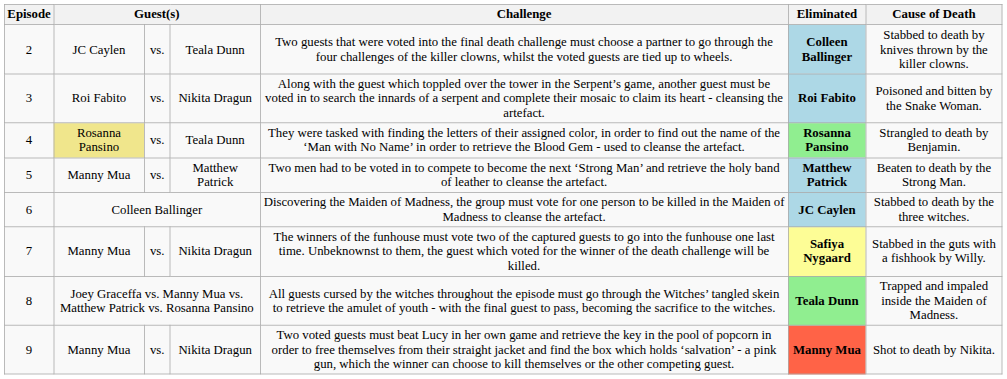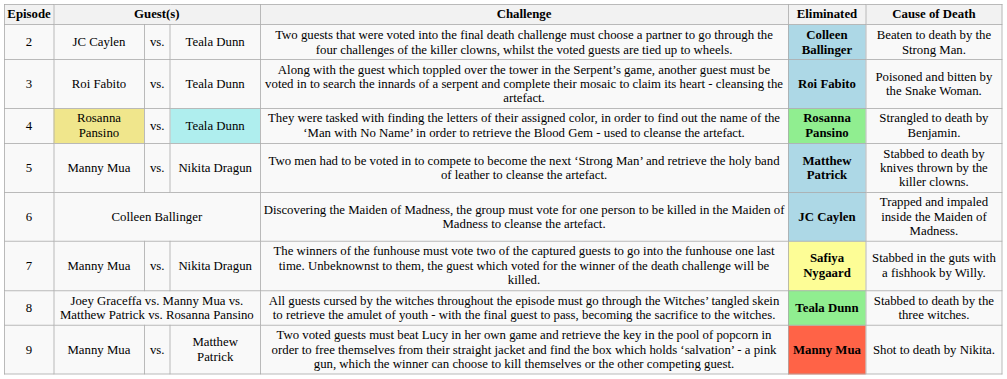2 | Cause of Death: Stabbed to death by knives thrown by the killer clowns. -> Beaten to death by the Strong Man.
3 | column 4: Nikita Dragun -> Teala Dunn
4 | column 4: no background -> paleturquoise background
5 | column 4: Matthew Patrick -> Nikita Dragun
5 | Cause of Death: Beaten to death by the Strong Man. -> Stabbed to death by knives thrown by the killer clowns.
6 | Cause of Death: Stabbed to death by the three witches. -> Trapped and impaled inside the Maiden of Madness.
8 | Cause of Death: Trapped and impaled inside the Maiden of Madness. -> Stabbed to death by the three witches.
9 | column 4: Nikita Dragun -> Matthew Patrick
